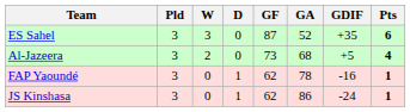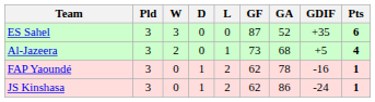+ column: L | 0 | 1 | 2 | 2
